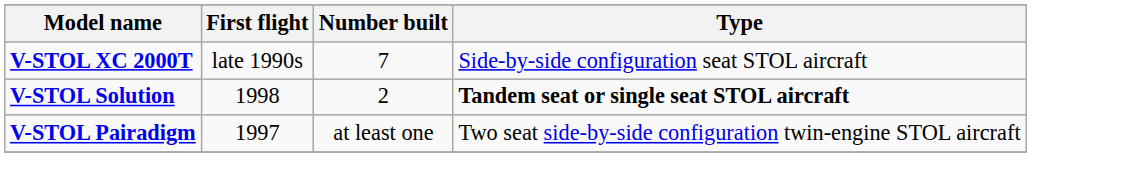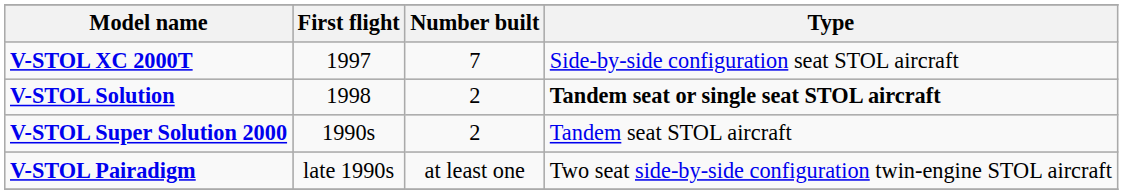V-STOL XC 2000T | First flight: late 1990s -> 1997
+ row: V-STOL Super Solution 2000 | 1990s | 2 | Tandem seat STOL aircraft
V-STOL Pairadigm | First flight: 1997 -> late 1990s
